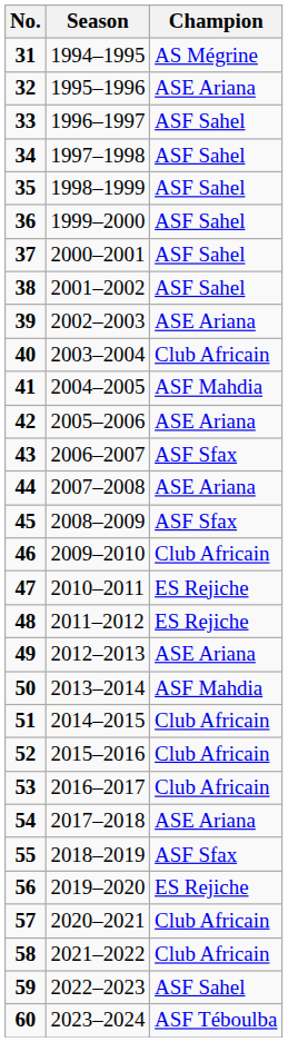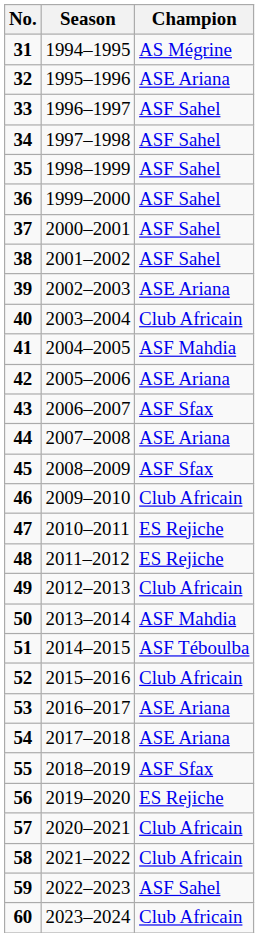49 | Champion: ASE Ariana -> Club Africain
51 | Champion: Club Africain -> ASF Téboulba
53 | Champion: Club Africain -> ASE Ariana
60 | Champion: ASF Téboulba -> Club Africain
